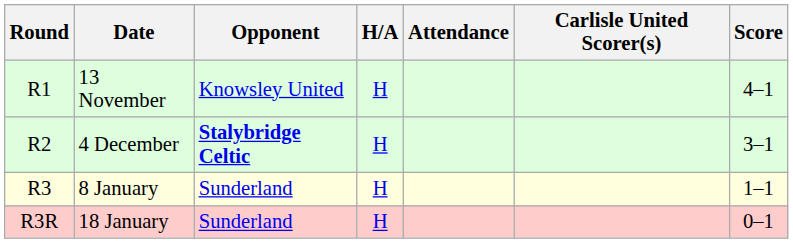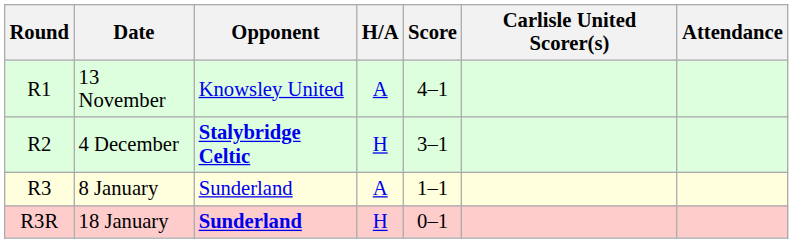columns swapped: Score <-> Attendance
13 November | H/A: H -> A
8 January | H/A: H -> A
18 January | Opponent: normal -> bold
